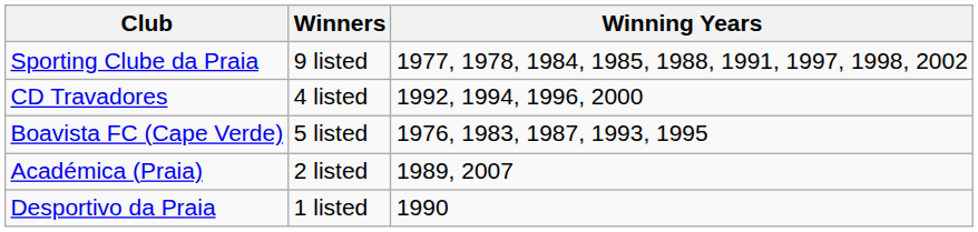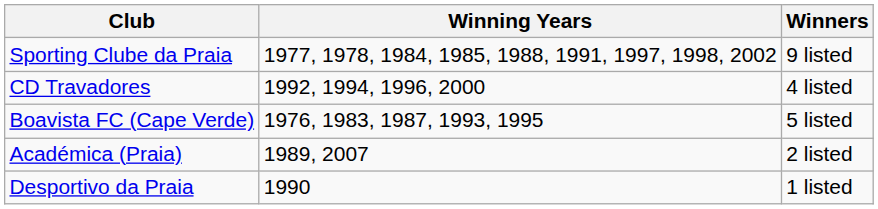columns swapped: Winners <-> Winning Years
